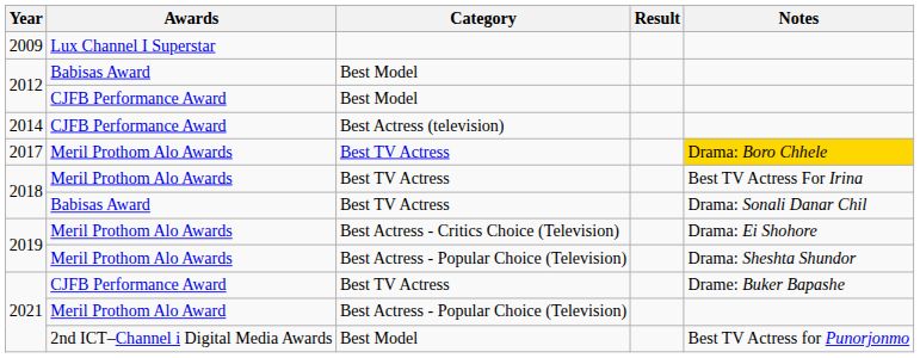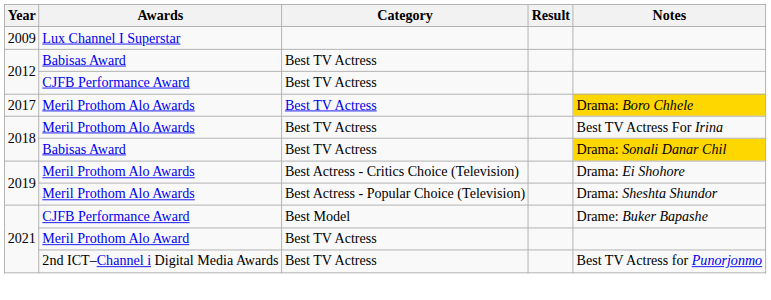2012 / Babisas Award | Category: Best Model -> Best TV Actress
2012 / CJFB Performance Award | Category: Best Model -> Best TV Actress
- row: 2014 | CJFB Performance Award | Best Actress (television)
2018 / Babisas Award | Notes: no background -> gold background
2021 / CJFB Performance Award | Category: Best TV Actress -> Best Model
2021 / Meril Prothom Alo Award | Category: Best Actress - Popular Choice (Television) -> Best TV Actress
2021 / 2nd ICT–Channel i Digital Media Awards | Category: Best Model -> Best TV Actress
